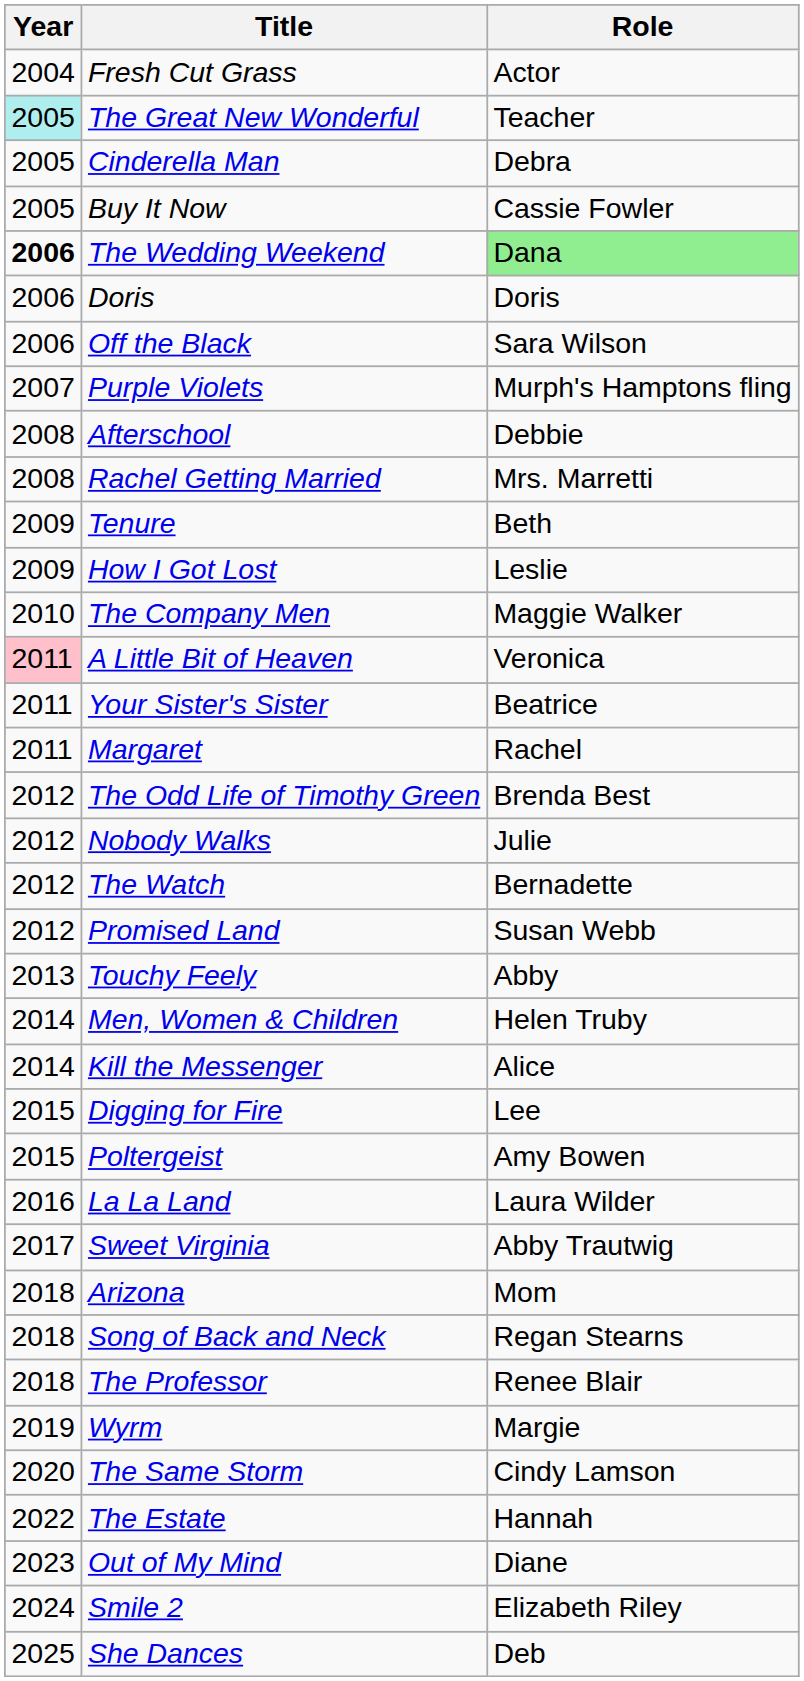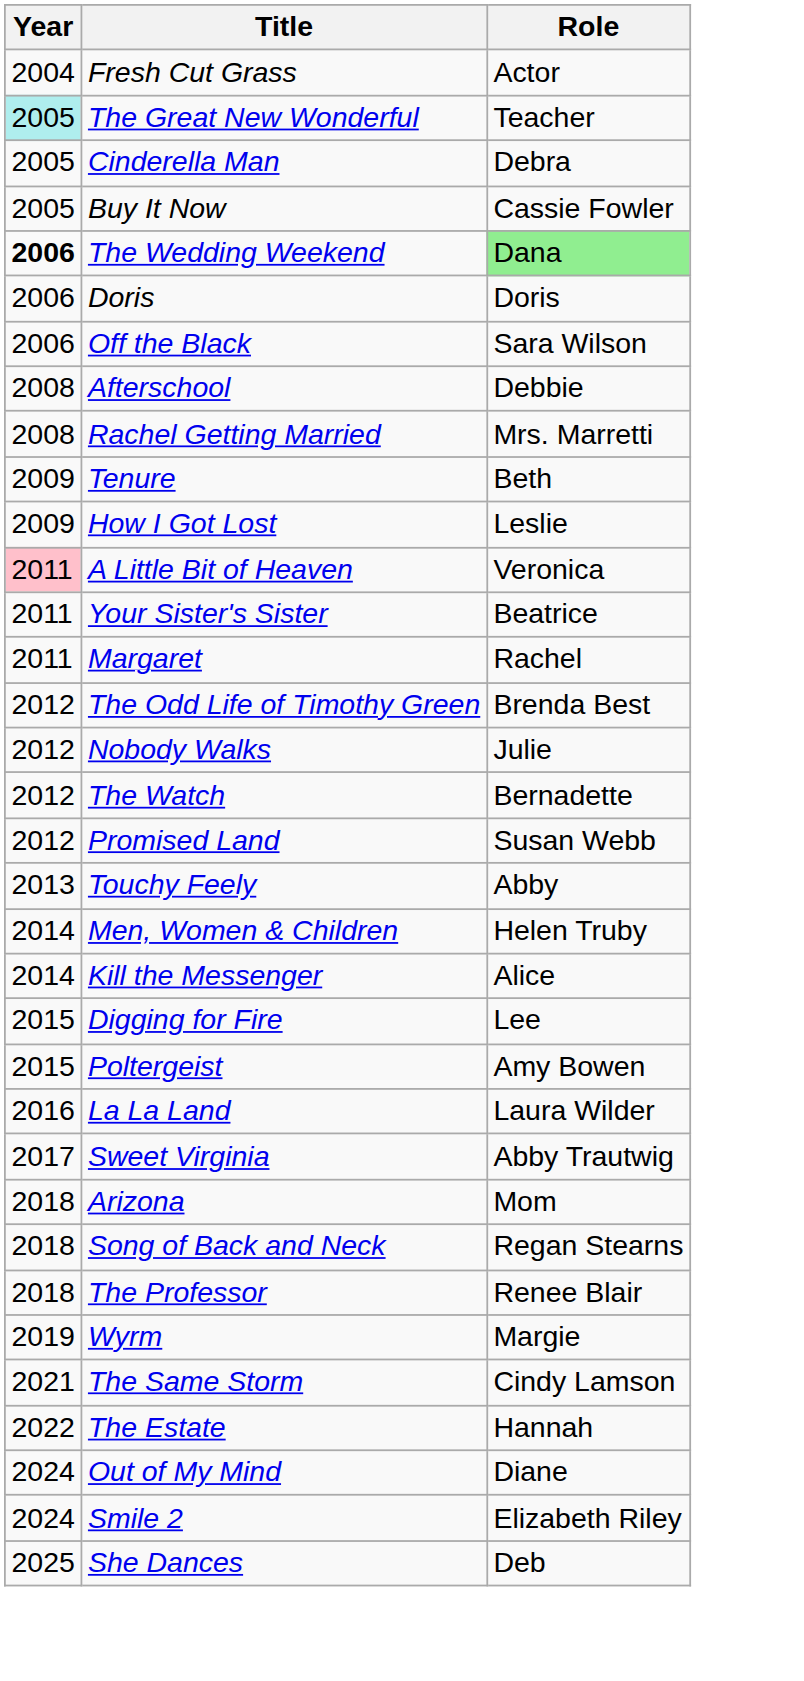- row: 2007 | Purple Violets | Murph's Hamptons fling
- row: 2010 | The Company Men | Maggie Walker
The Same Storm | Year: 2020 -> 2021
Out of My Mind | Year: 2023 -> 2024
